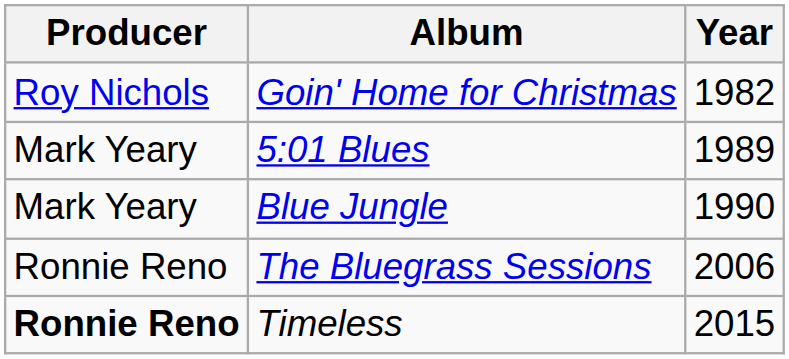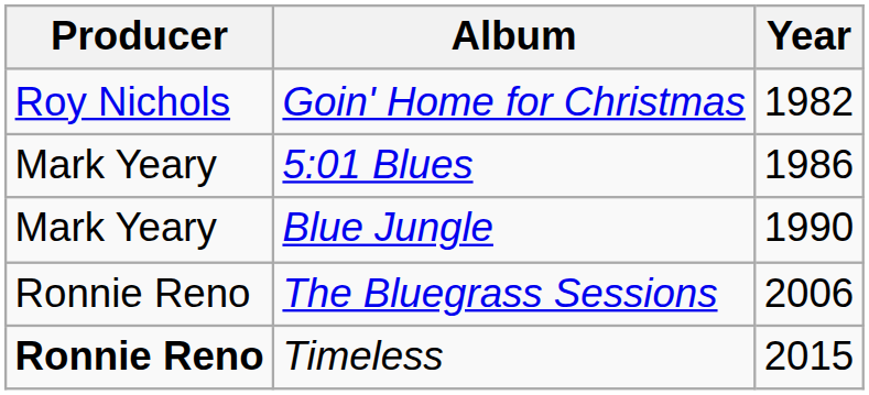5:01 Blues | Year: 1989 -> 1986
